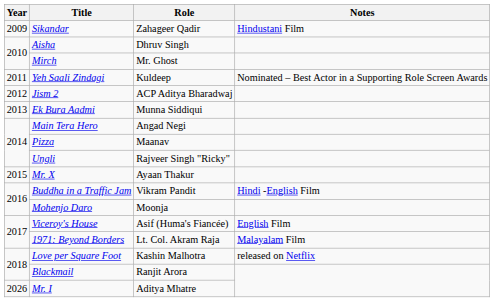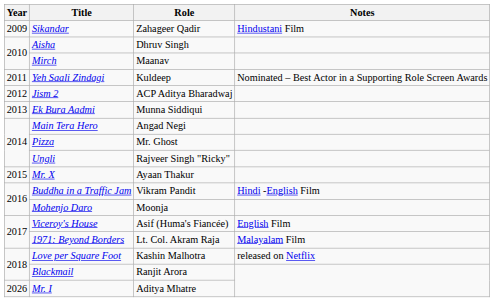Mirch | Role: Mr. Ghost -> Maanav
Pizza | Role: Maanav -> Mr. Ghost
